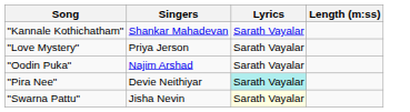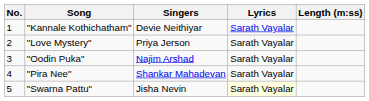+ column: No. | 1 | 2 | 3 | 4 | 5
"Kannale Kothichatham" | Singers: Shankar Mahadevan -> Devie Neithiyar
"Pira Nee" | Singers: Devie Neithiyar -> Shankar Mahadevan
"Pira Nee" | Lyrics: paleturquoise background -> no background
